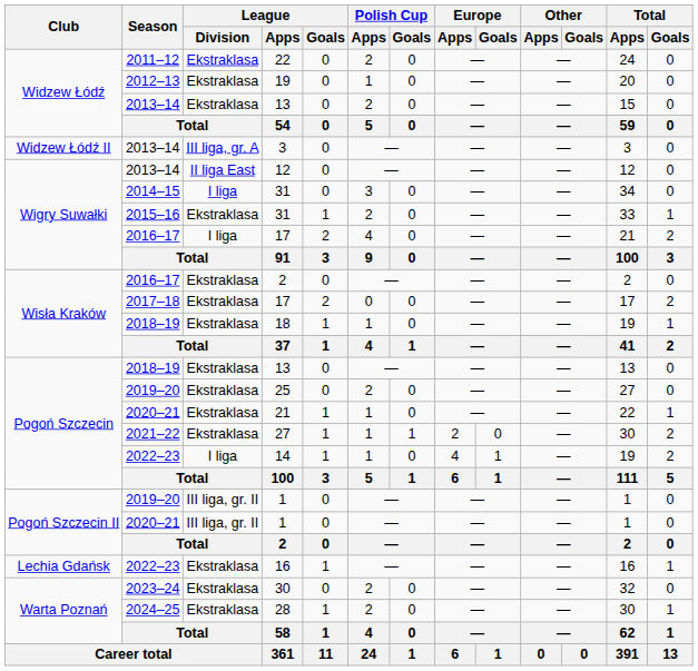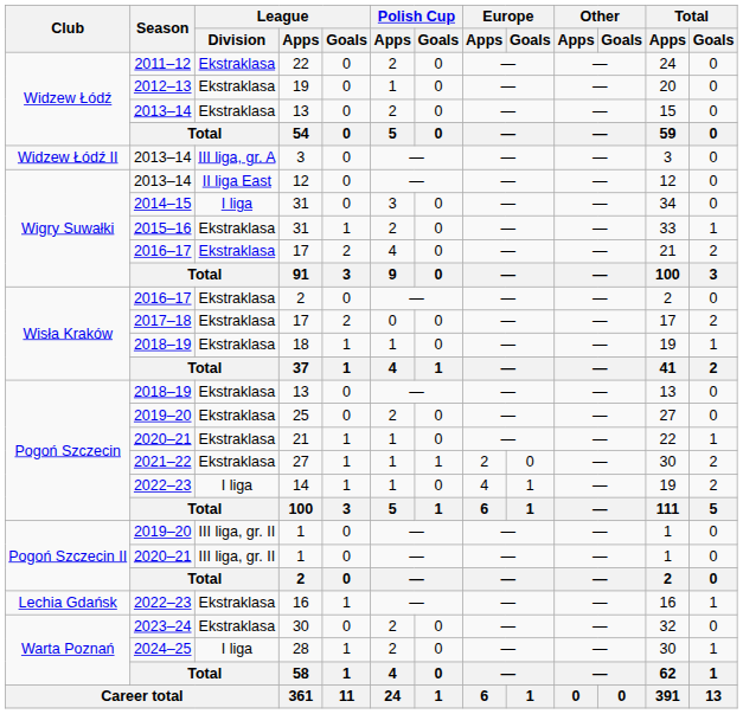2016–17 / 17 | League / Division: I liga -> Ekstraklasa
28 | League / Division: Ekstraklasa -> I liga
